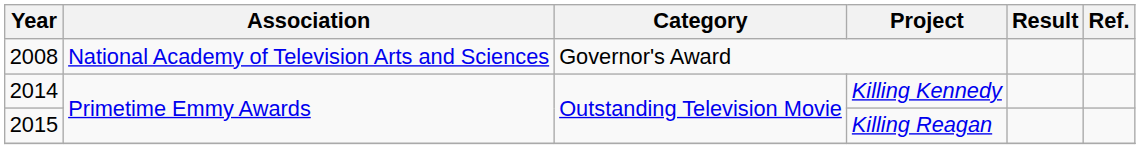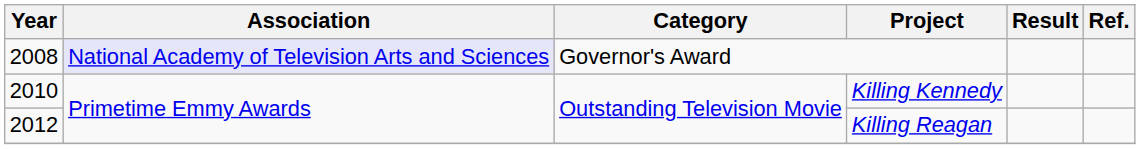Governor's Award | Association: no background -> lavender background
Killing Kennedy | Year: 2014 -> 2010
Killing Reagan | Year: 2015 -> 2012
